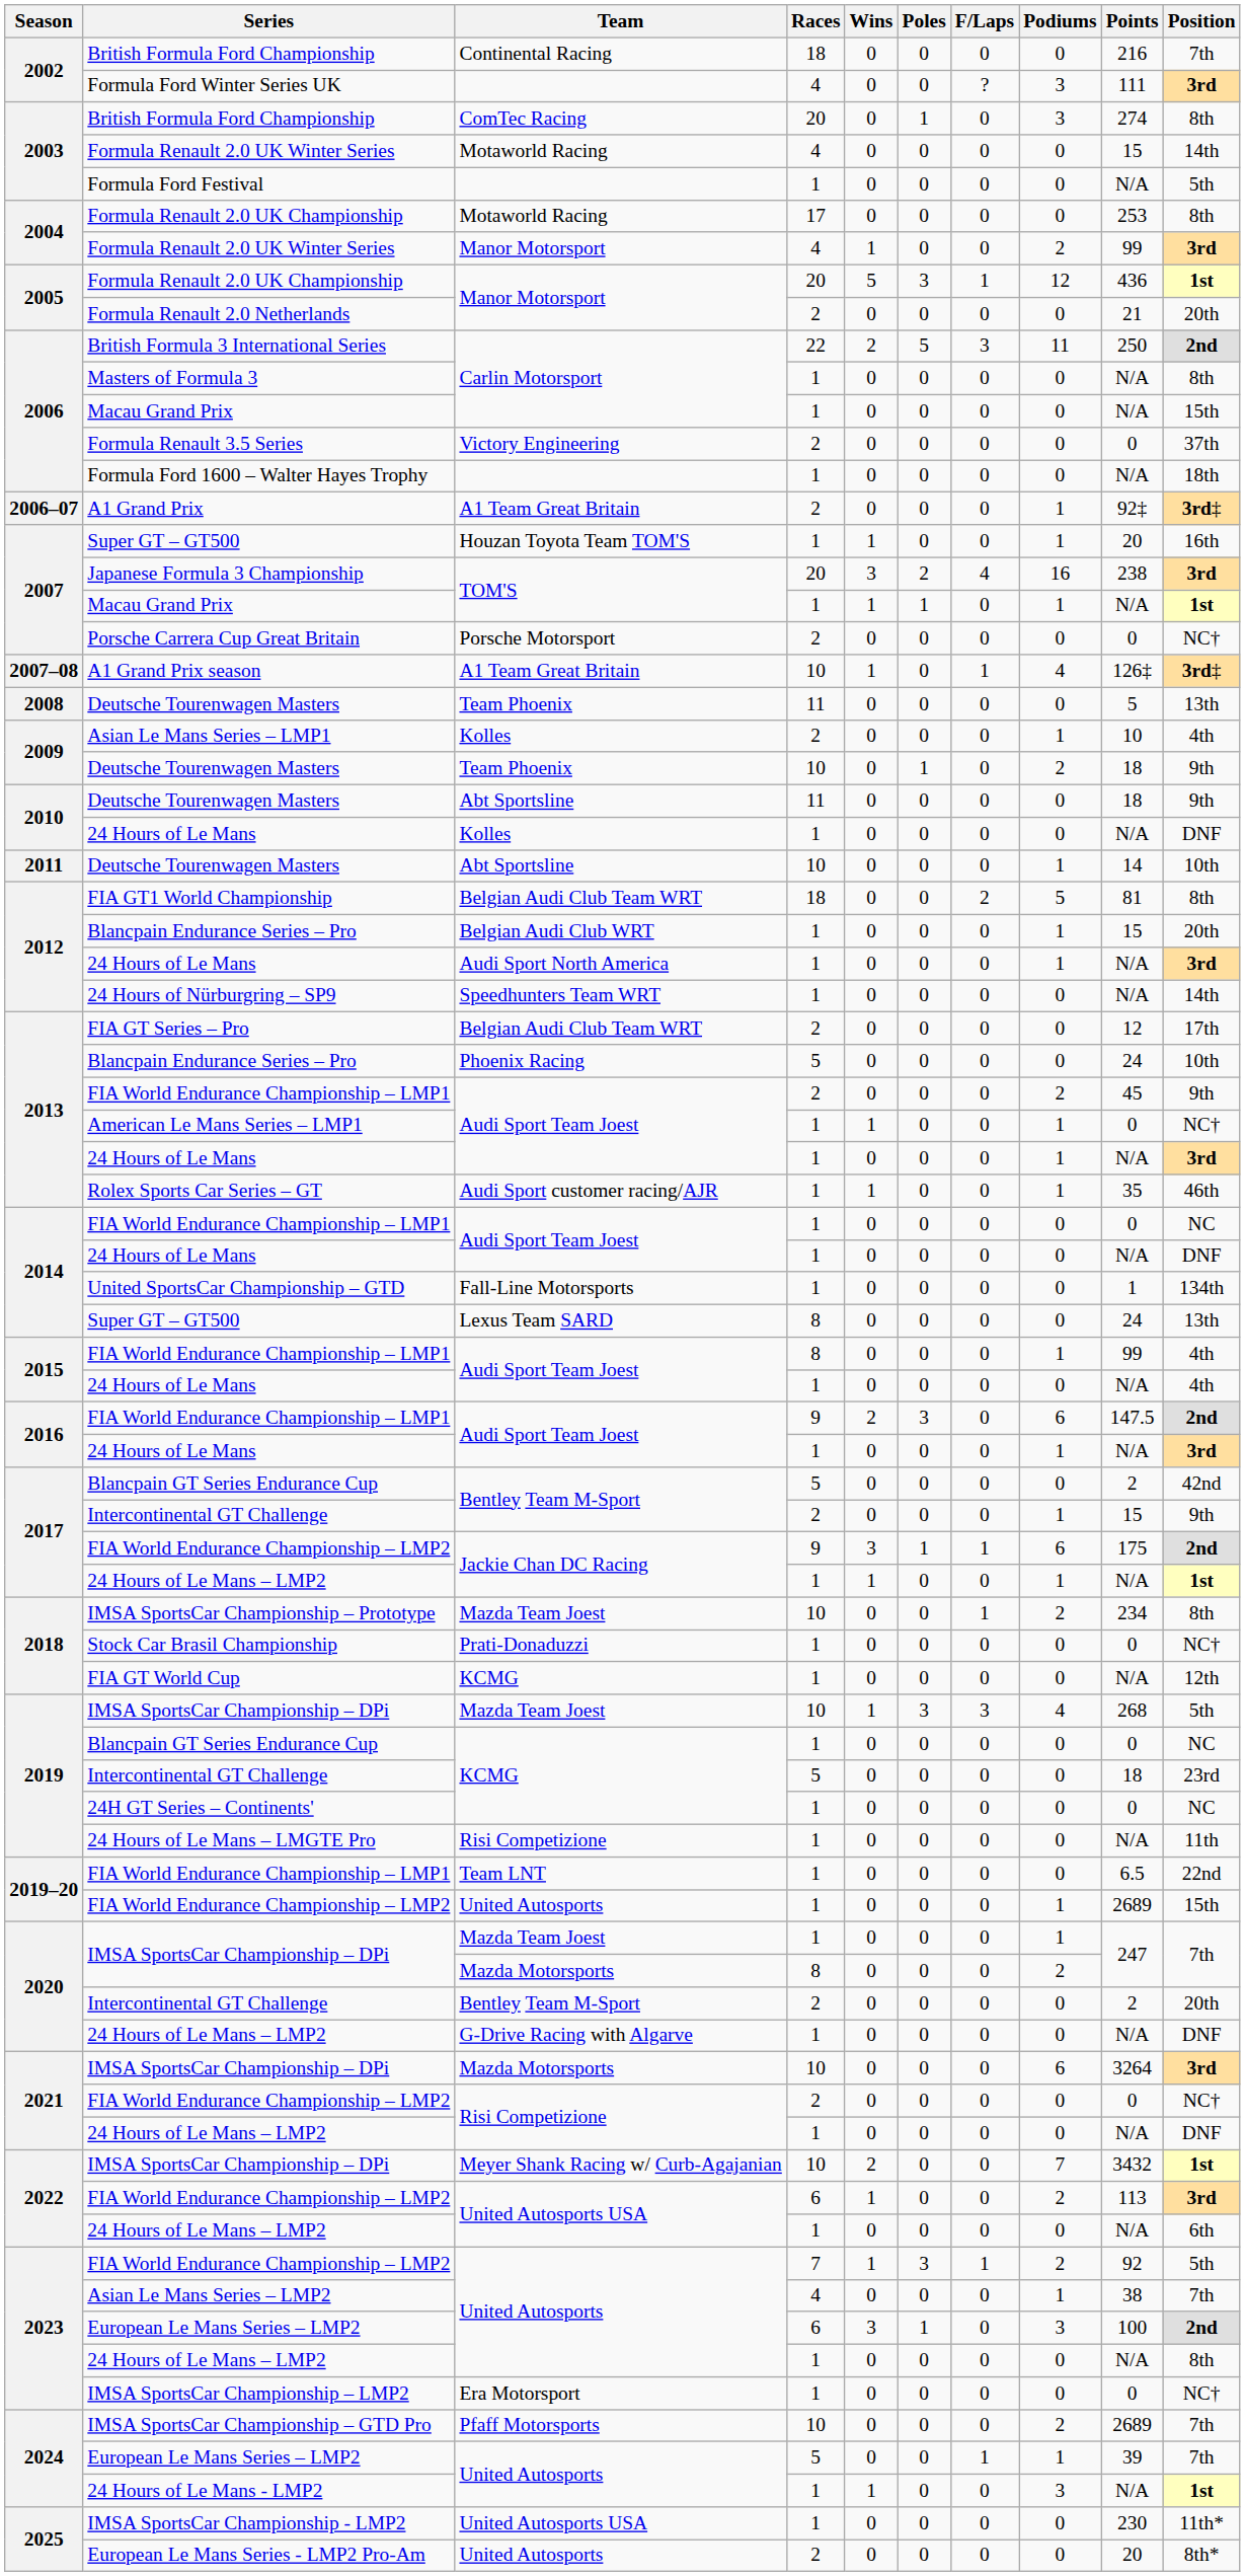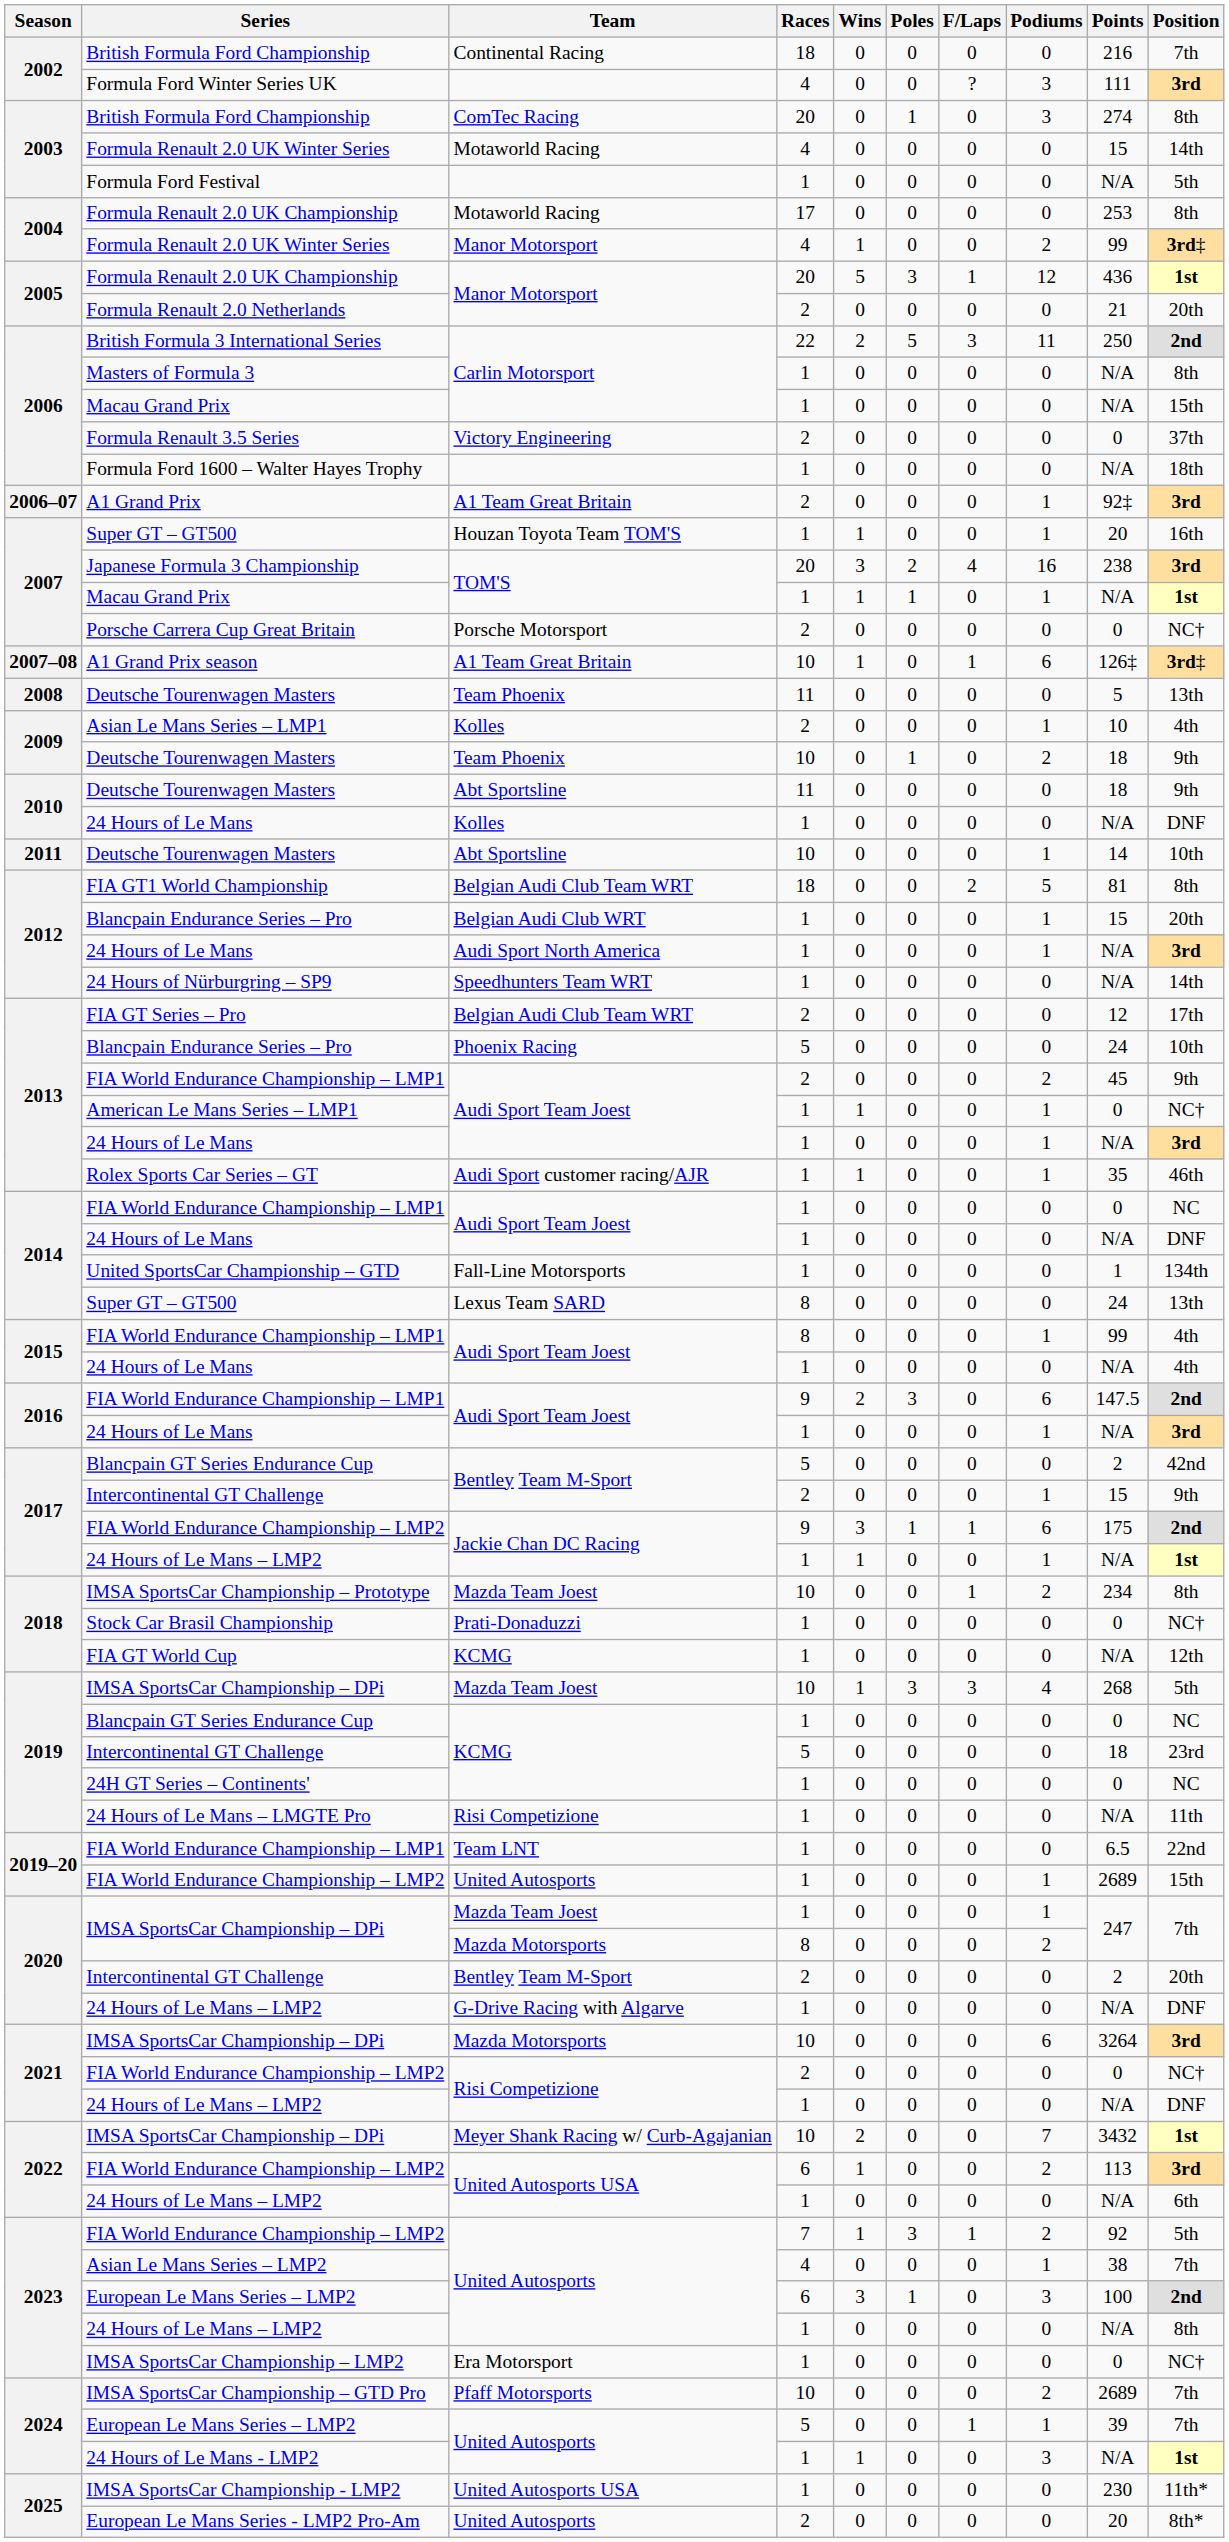2004 / Formula Renault 2.0 UK Winter Series | Position: 3rd -> 3rd‡
A1 Grand Prix | Position: 3rd‡ -> 3rd
A1 Grand Prix season | Podiums: 4 -> 6
